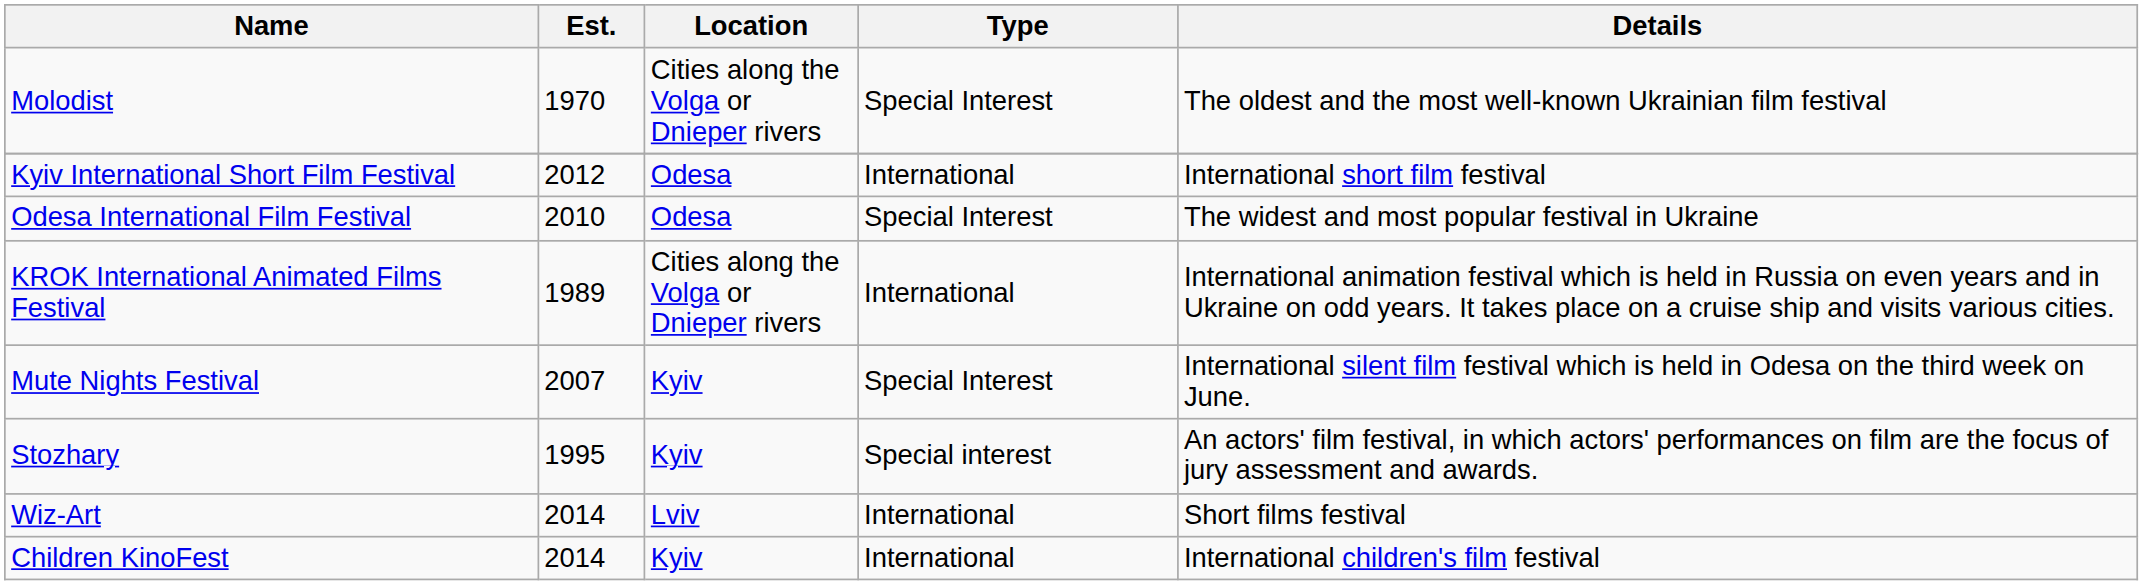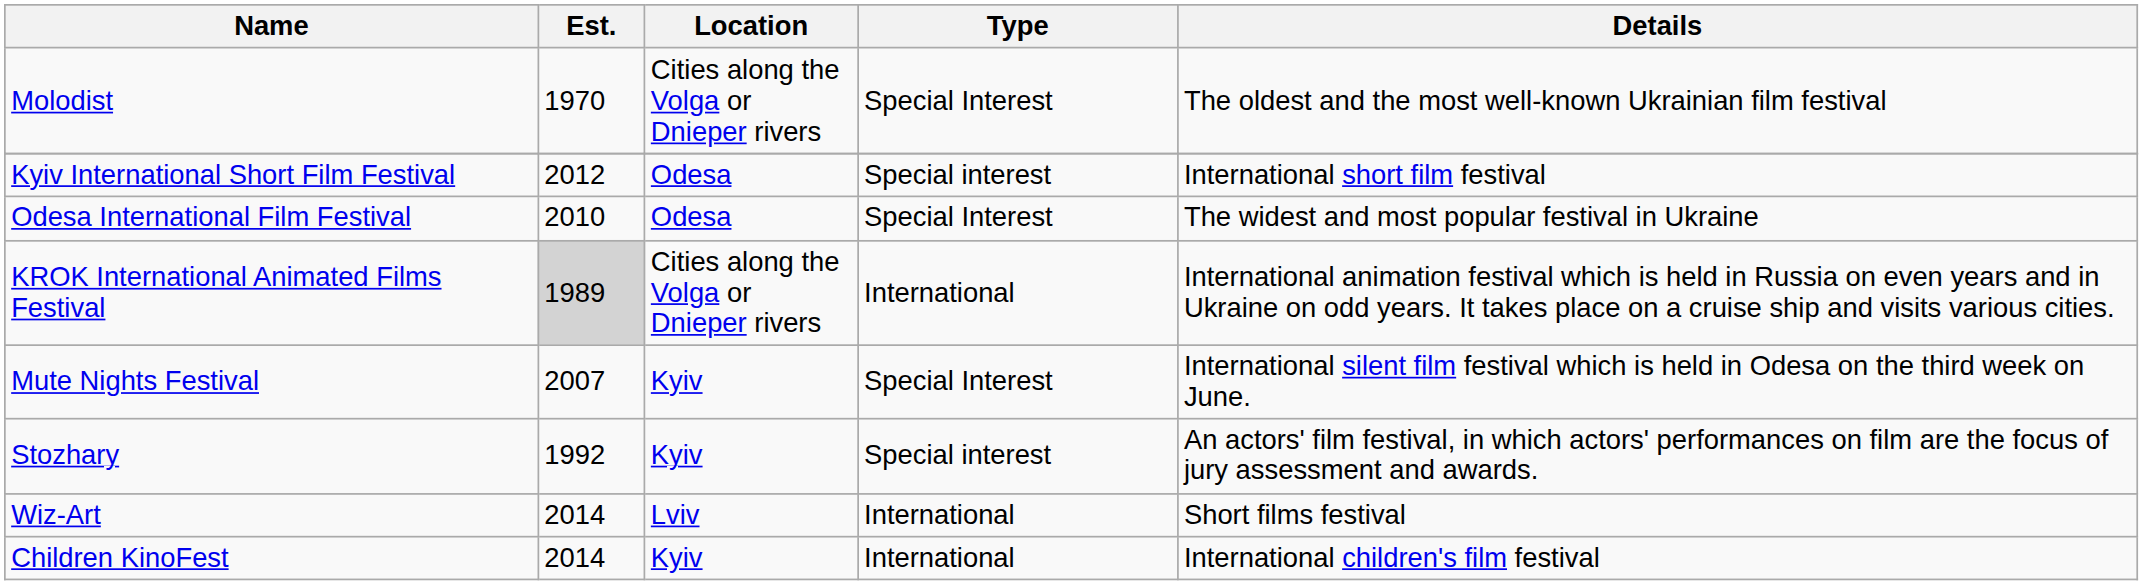Kyiv International Short Film Festival | Type: International -> Special interest
KROK International Animated Films Festival | Est.: no background -> lightgrey background
Stozhary | Est.: 1995 -> 1992
